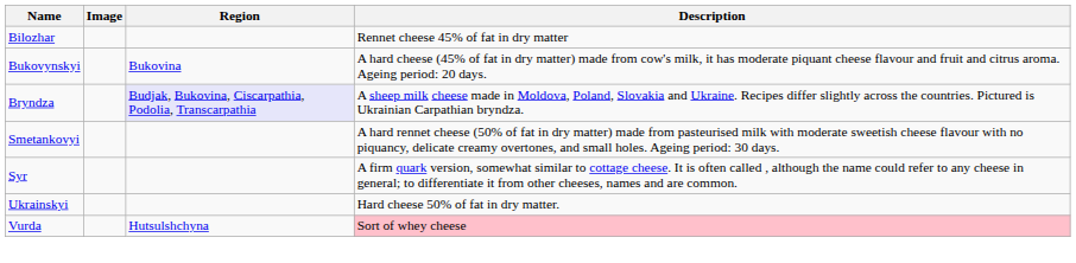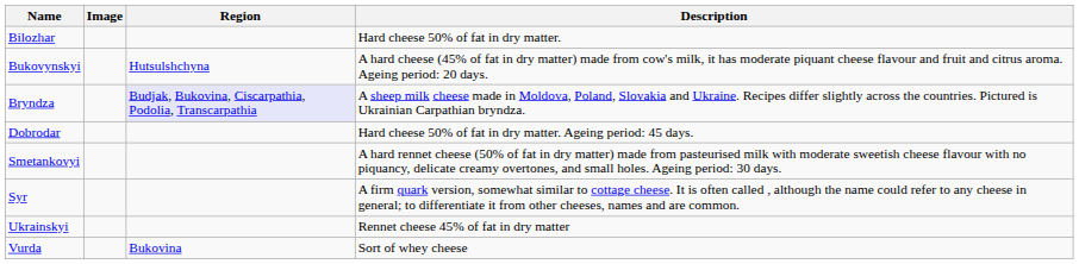Bilozhar | Description: Rennet cheese 45% of fat in dry matter -> Hard cheese 50% of fat in dry matter.
Bukovynskyi | Region: Bukovina -> Hutsulshchyna
+ row: Dobrodar | Hard cheese 50% of fat in dry matter. Ageing period: 45 days.
Ukrainskyi | Description: Hard cheese 50% of fat in dry matter. -> Rennet cheese 45% of fat in dry matter
Vurda | Region: Hutsulshchyna -> Bukovina
Vurda | Description: pink background -> no background
